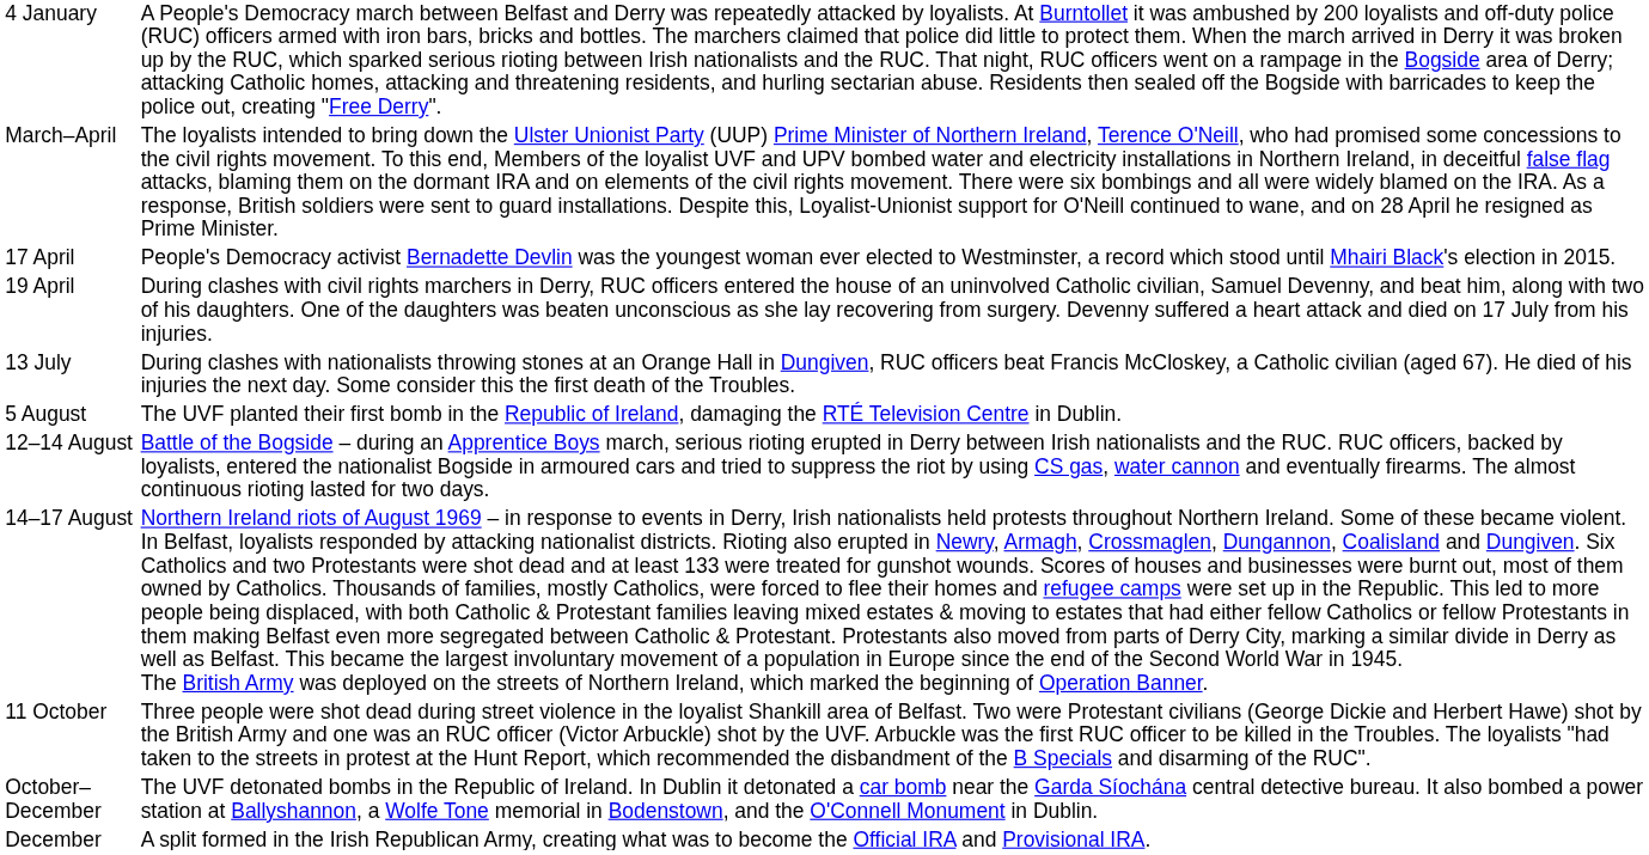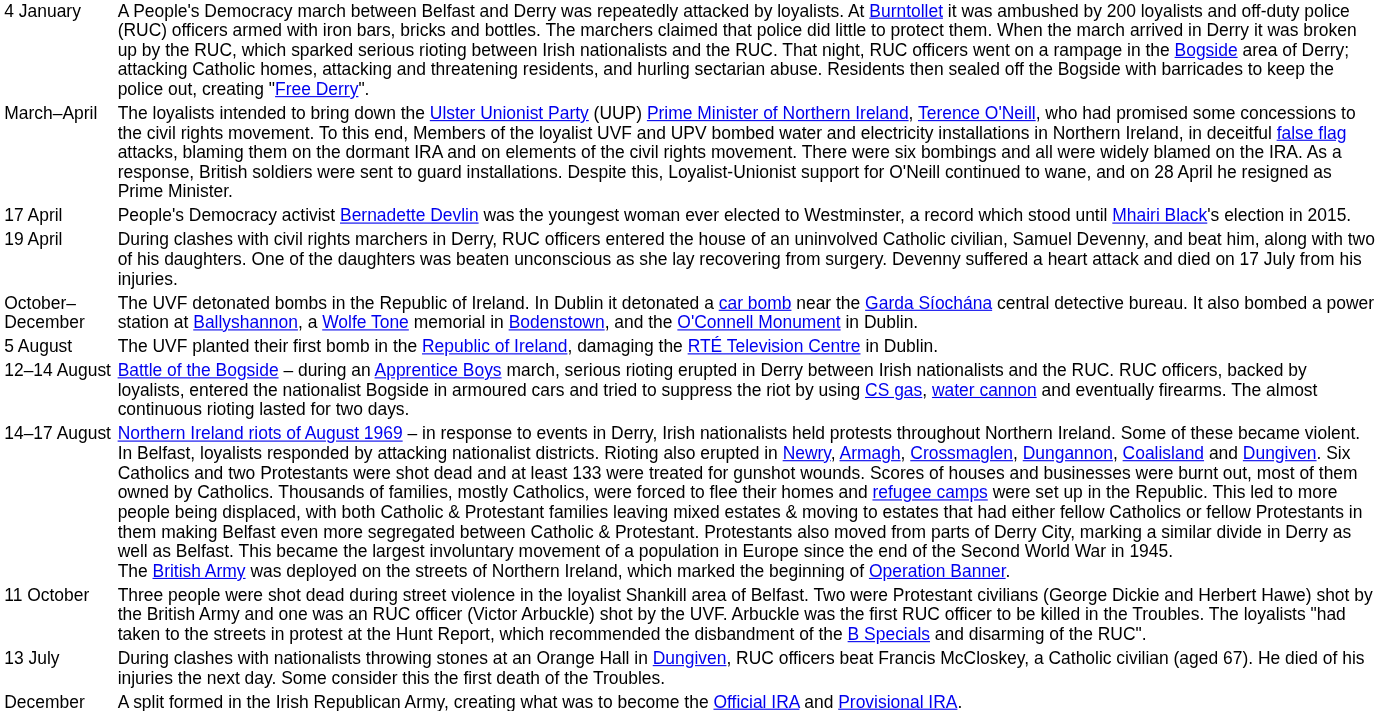rows swapped: 13 July <-> October–December
